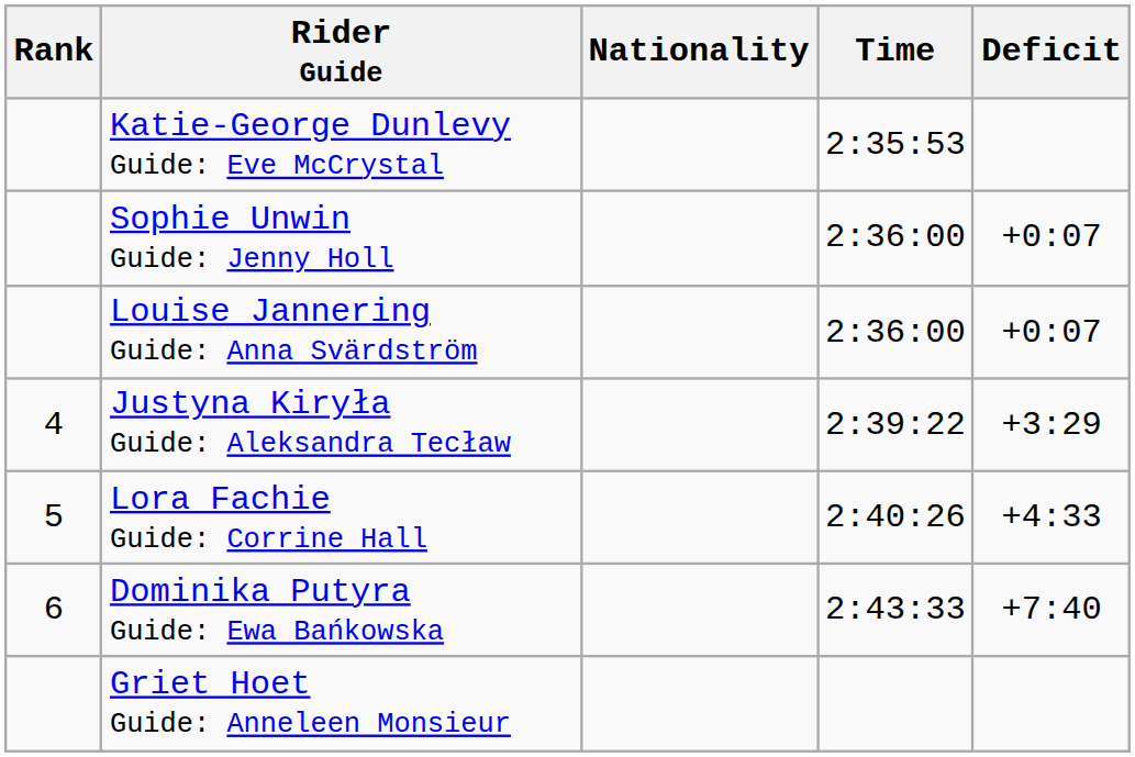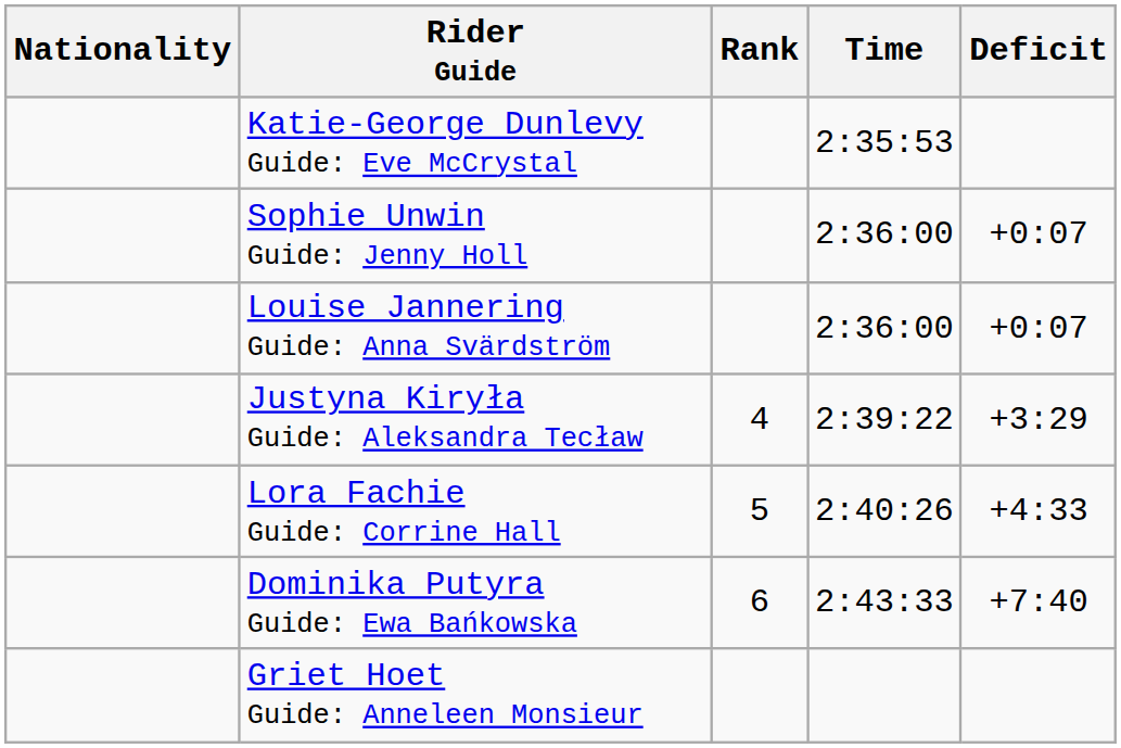columns swapped: Rank <-> Nationality
